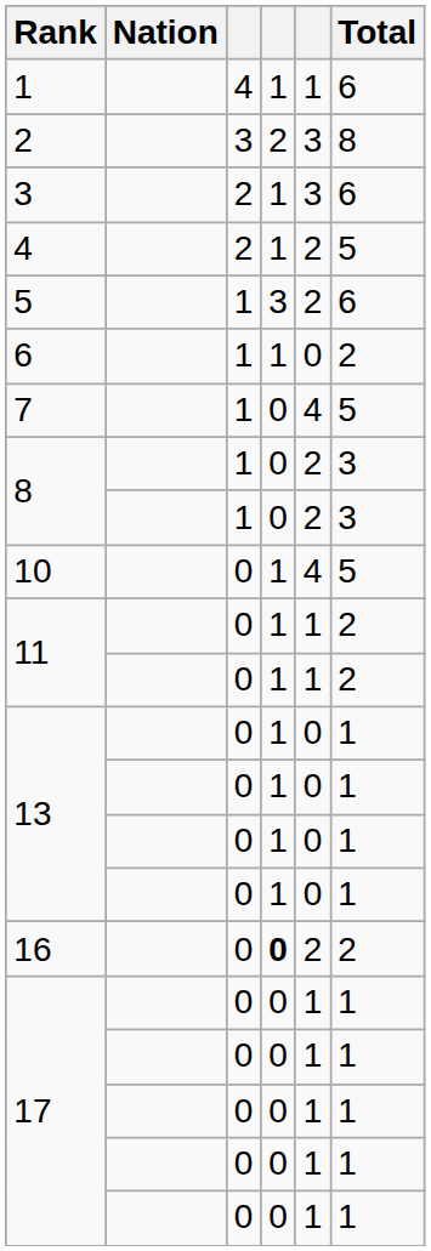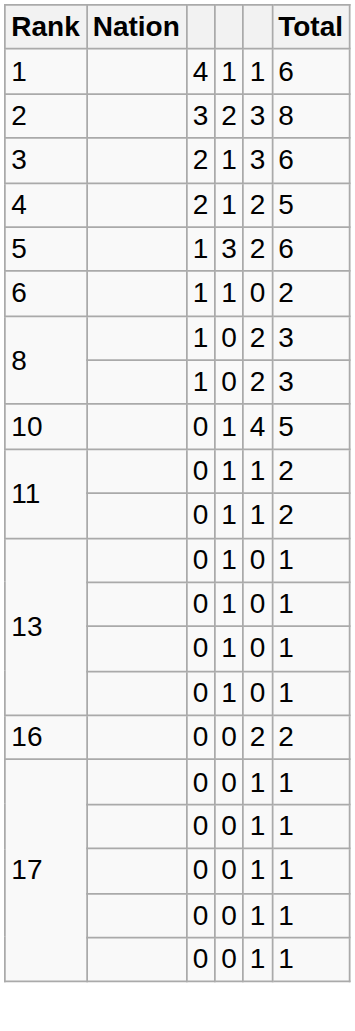- row: 7 | 1 | 0 | 4 | 5
16 | column 4: bold -> normal
